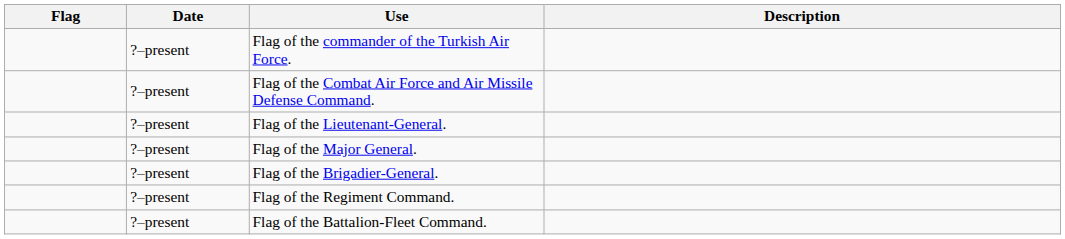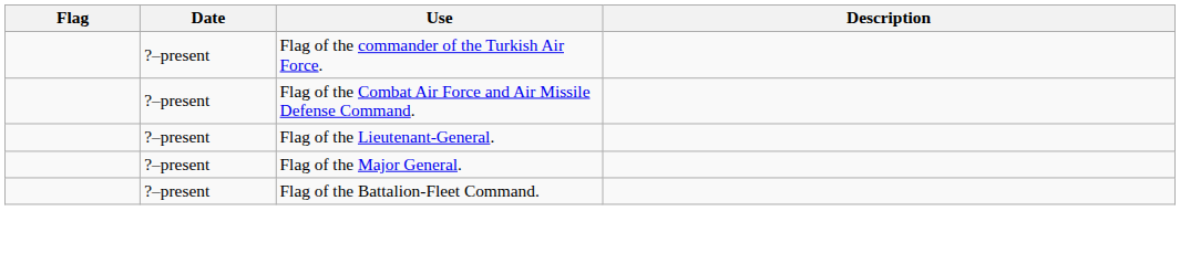- row: ?–present | Flag of the Brigadier-General.
- row: ?–present | Flag of the Regiment Command.
